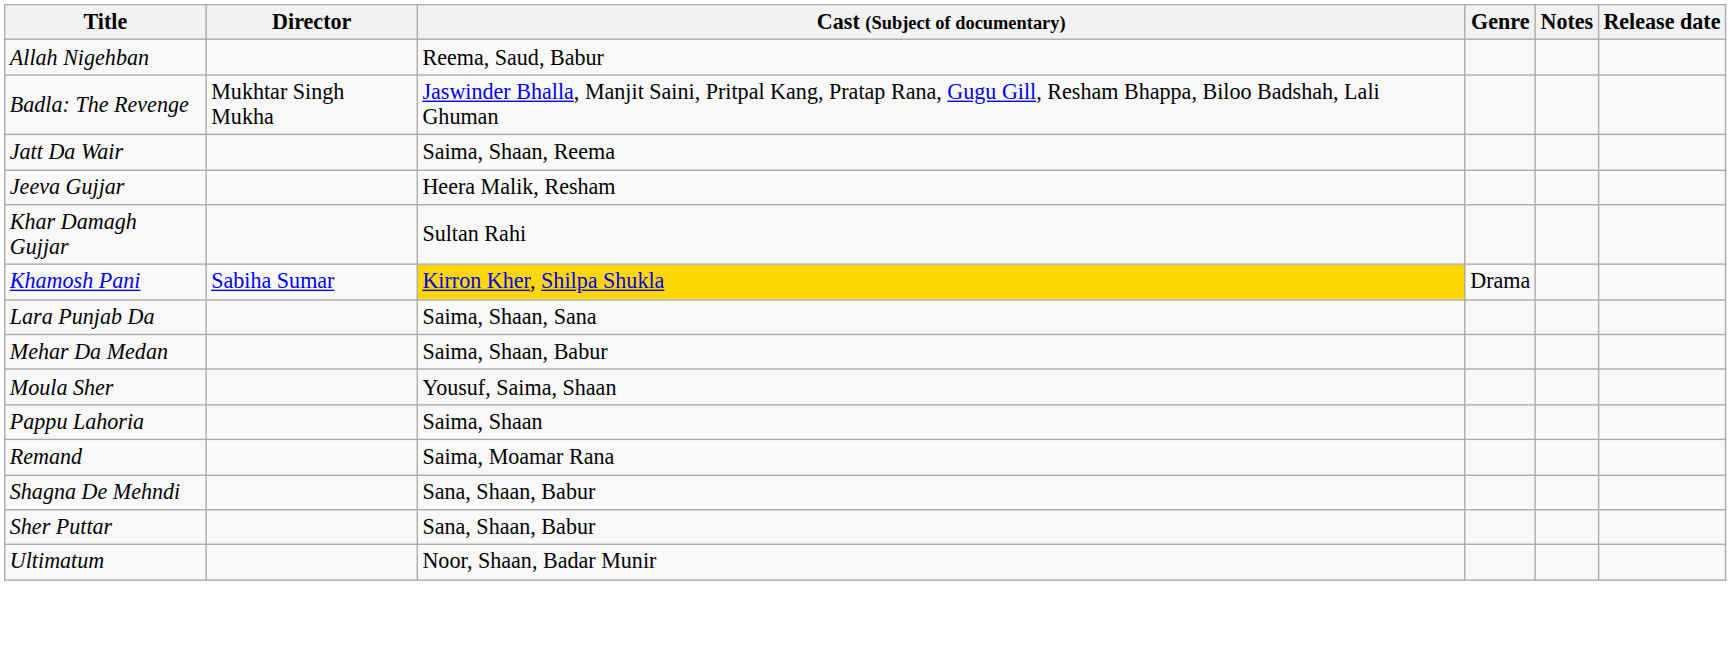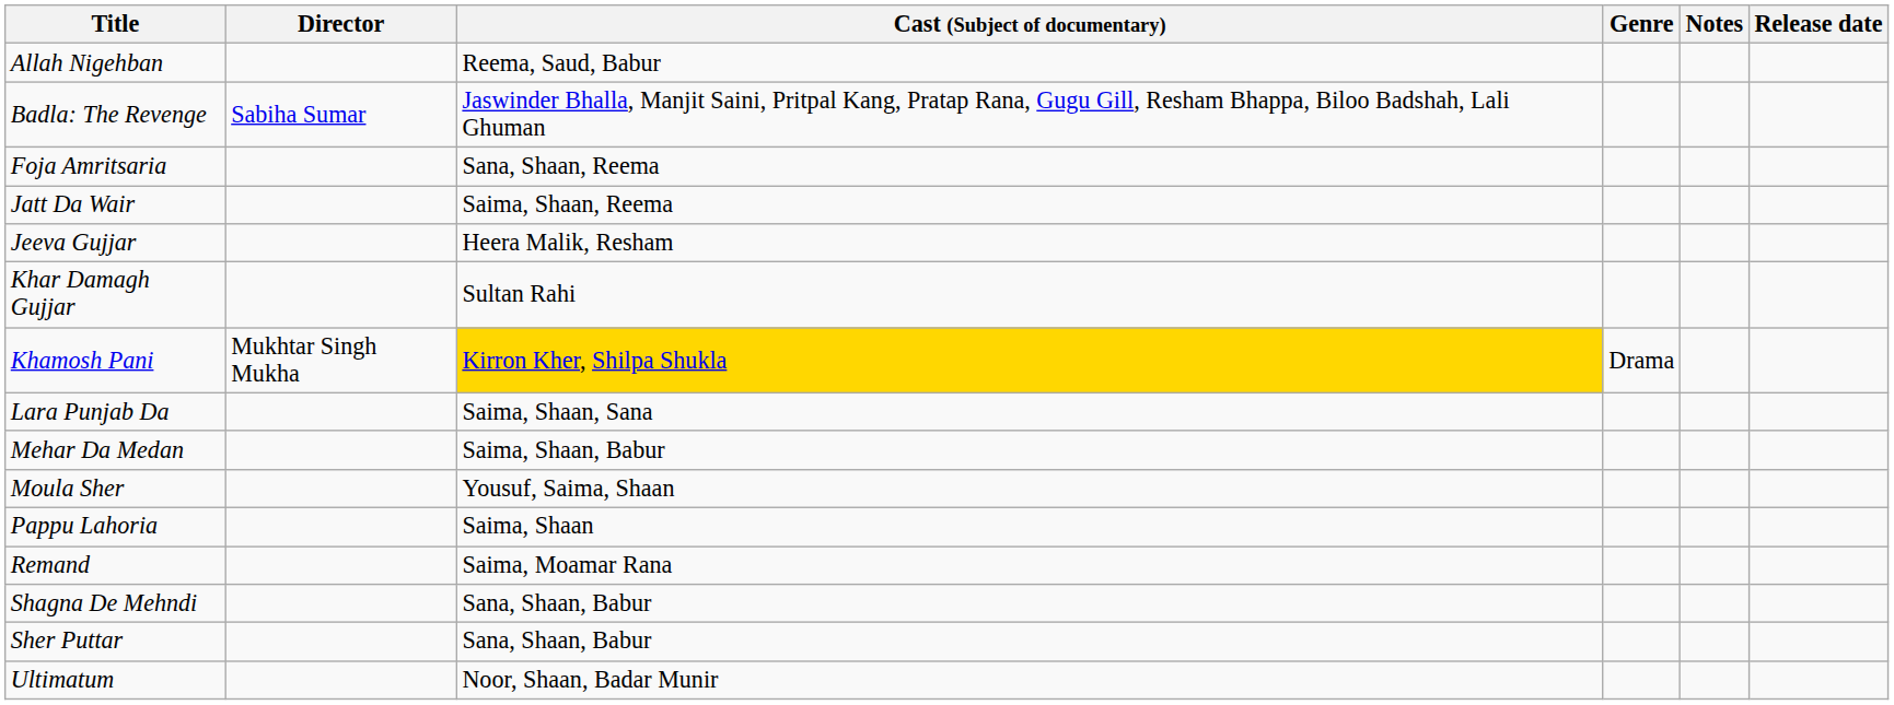Badla: The Revenge | Director: Mukhtar Singh Mukha -> Sabiha Sumar
+ row: Foja Amritsaria | Sana, Shaan, Reema
Khamosh Pani | Director: Sabiha Sumar -> Mukhtar Singh Mukha
